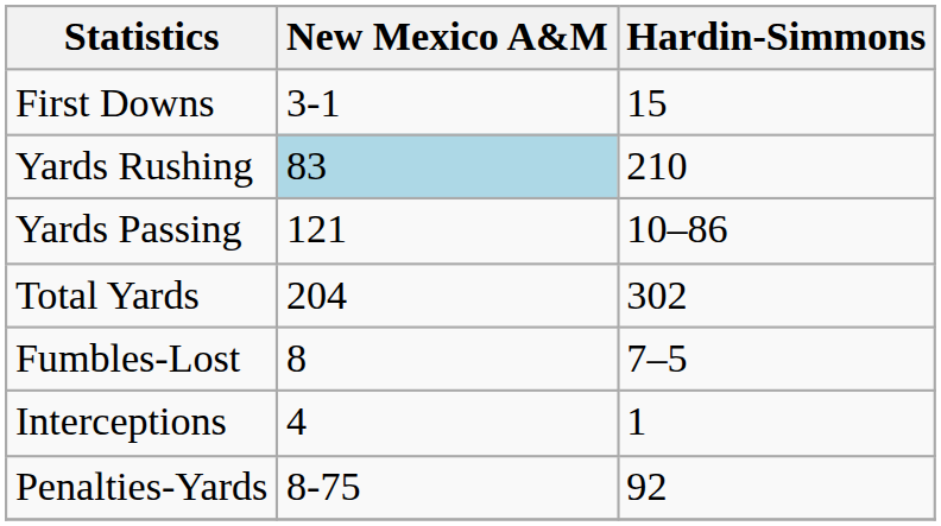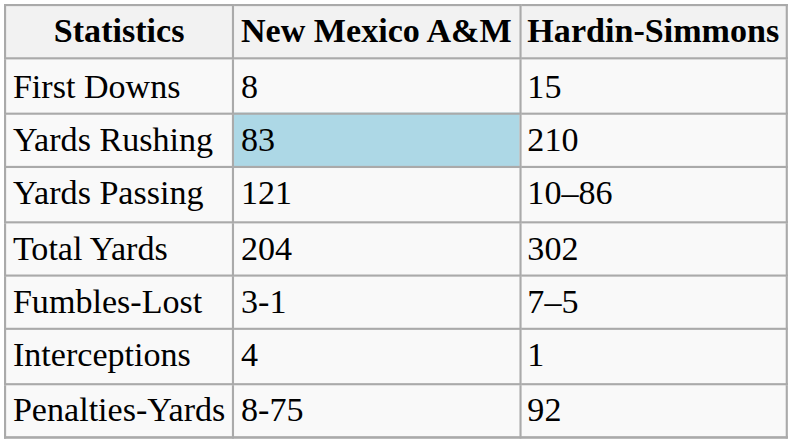First Downs | New Mexico A&M: 3-1 -> 8
Fumbles-Lost | New Mexico A&M: 8 -> 3-1
